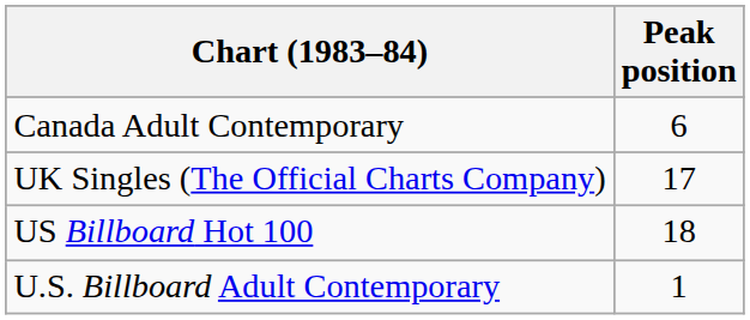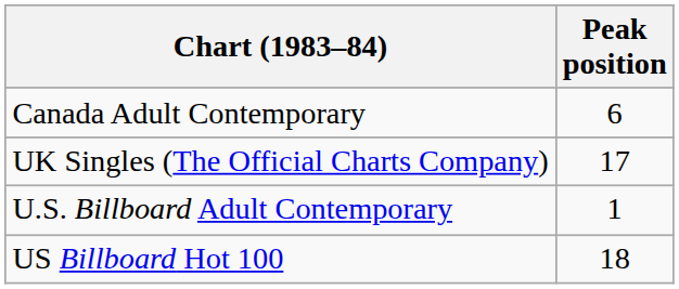rows swapped: U.S. Billboard Adult Contemporary <-> US Billboard Hot 100
